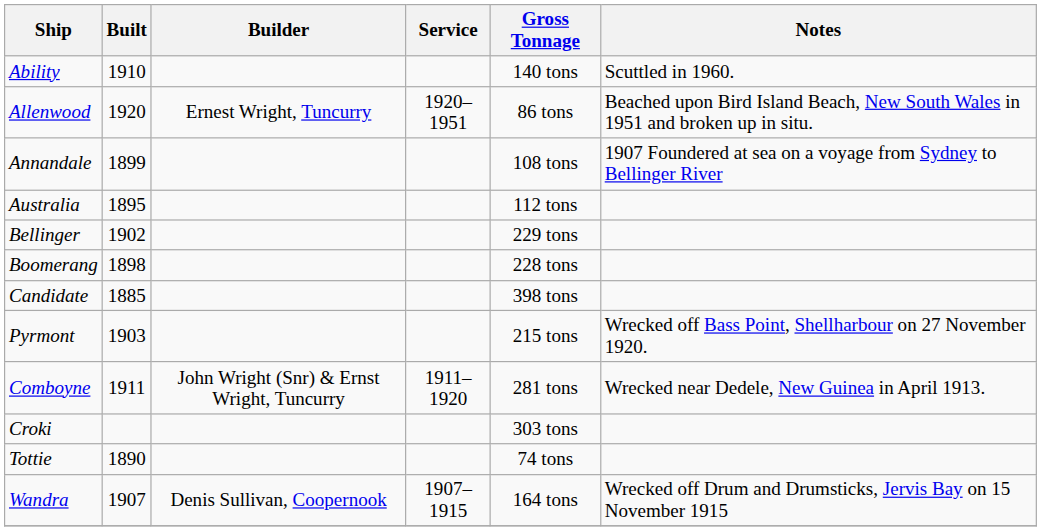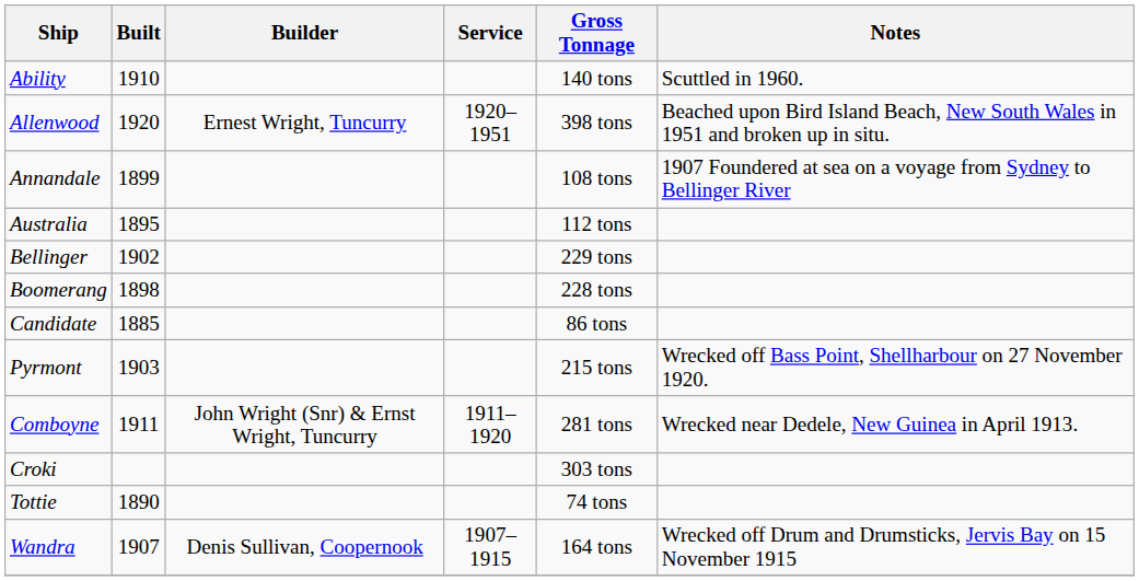Allenwood | Gross Tonnage: 86 tons -> 398 tons
Candidate | Gross Tonnage: 398 tons -> 86 tons
